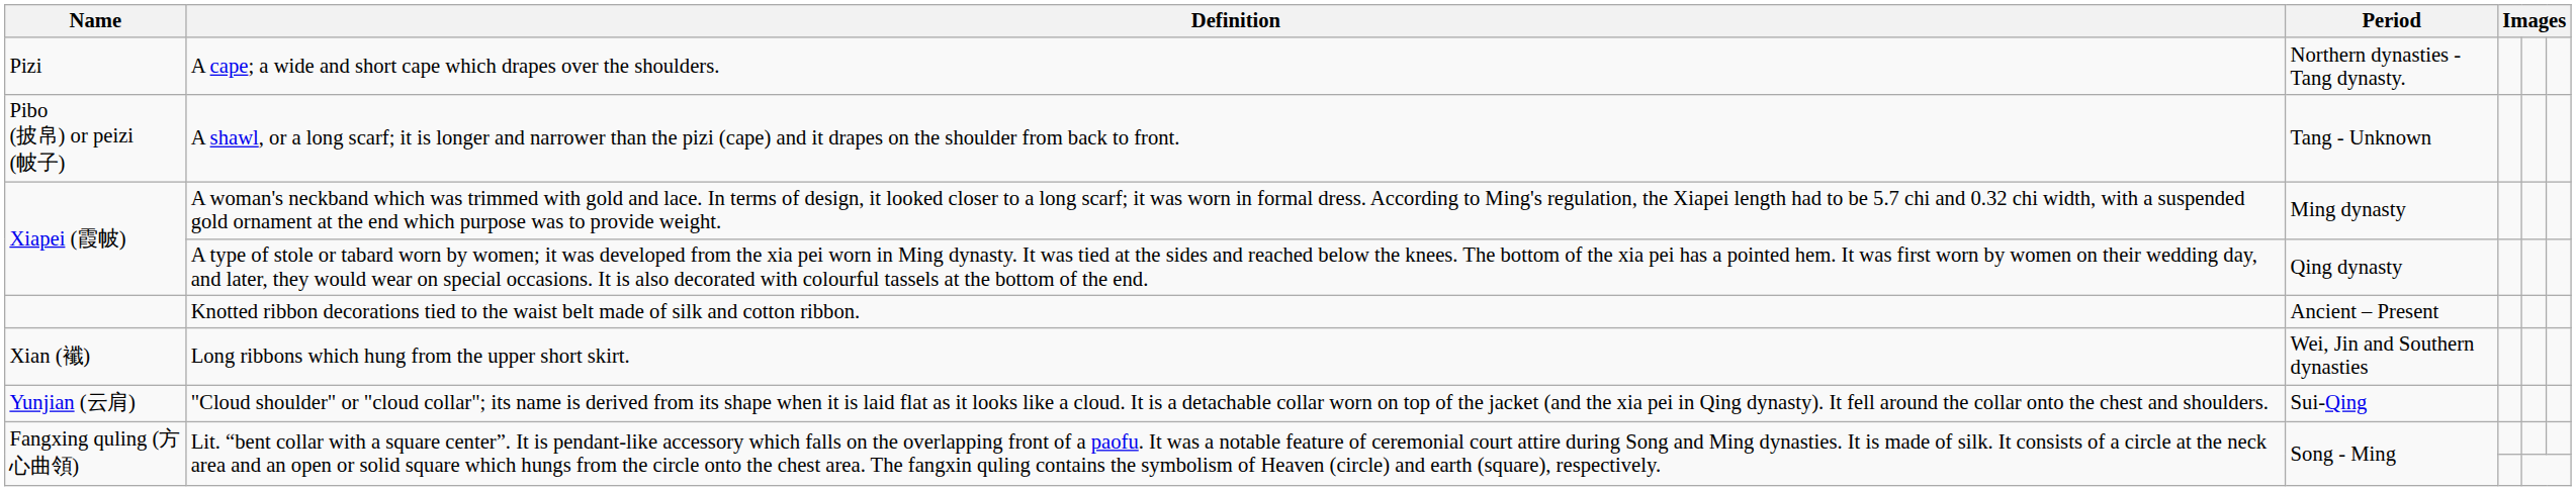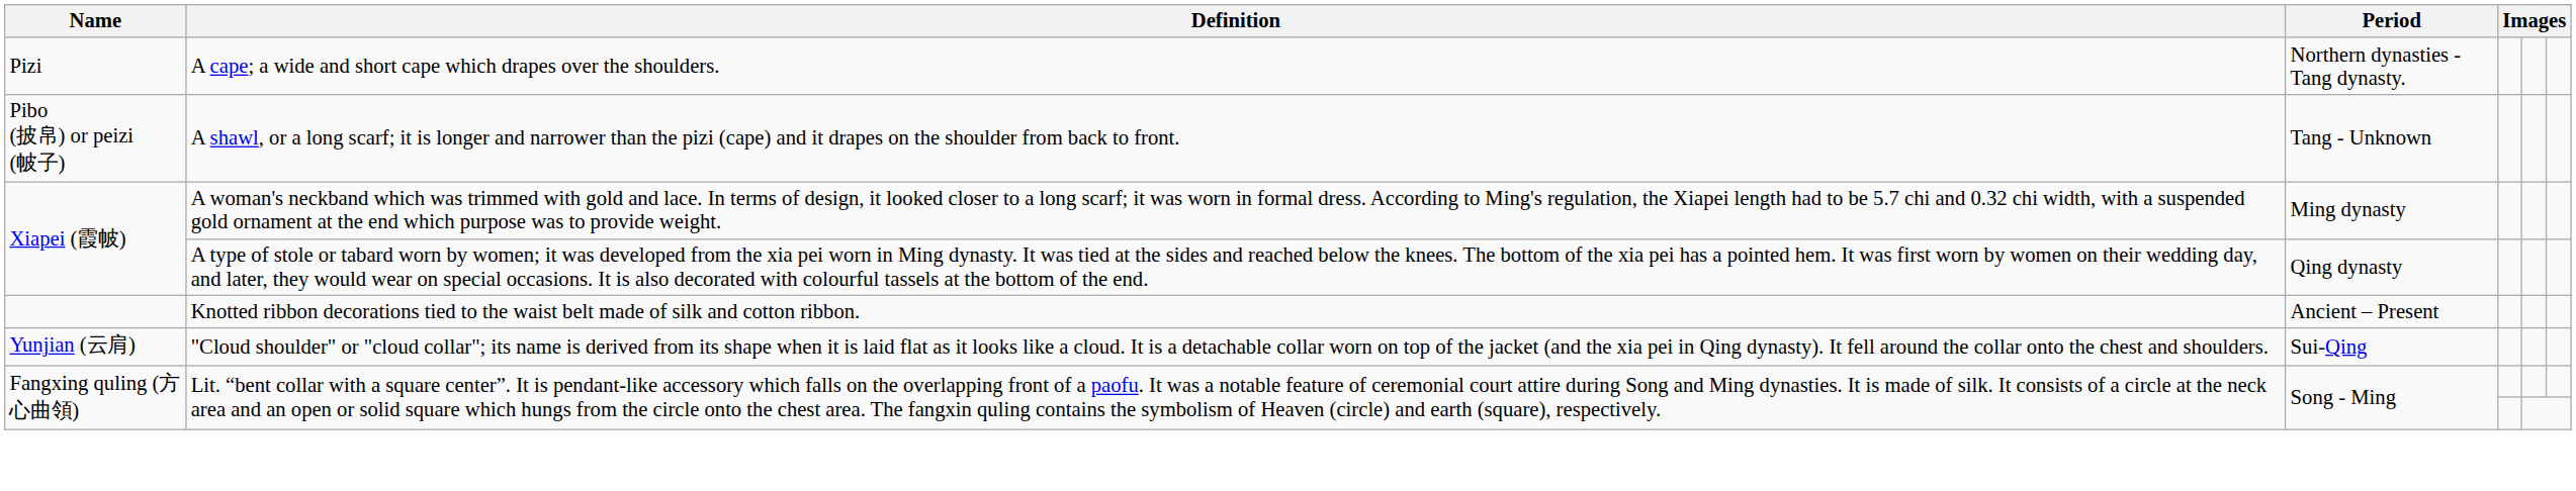- row: Xian (襳) | Long ribbons which hung from the upper short skirt. | Wei, Jin and Southern dynasties
